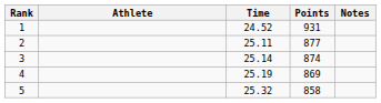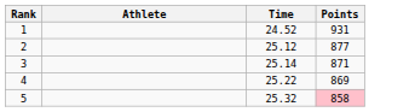- column: Notes
2 | Time: 25.11 -> 25.12
3 | Points: 874 -> 871
4 | Time: 25.19 -> 25.22
5 | Points: no background -> pink background
